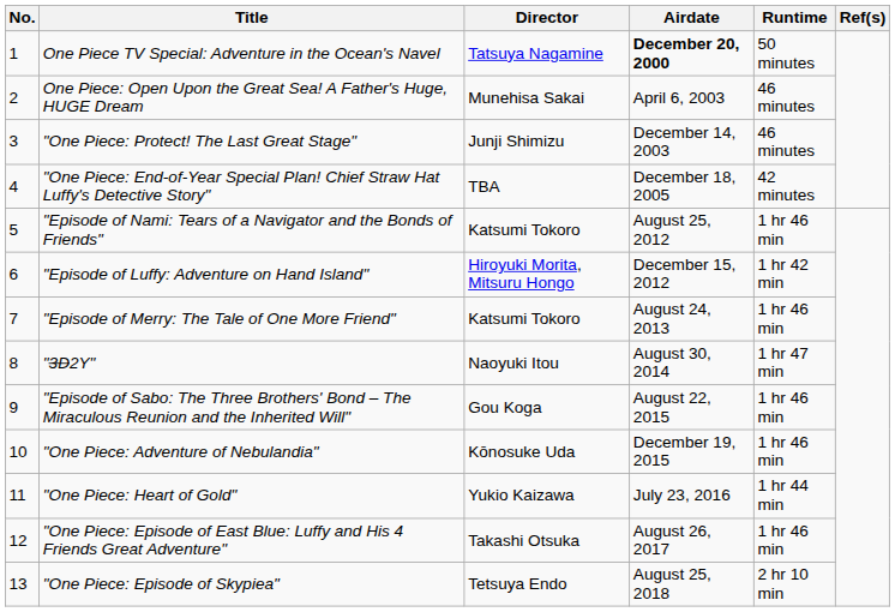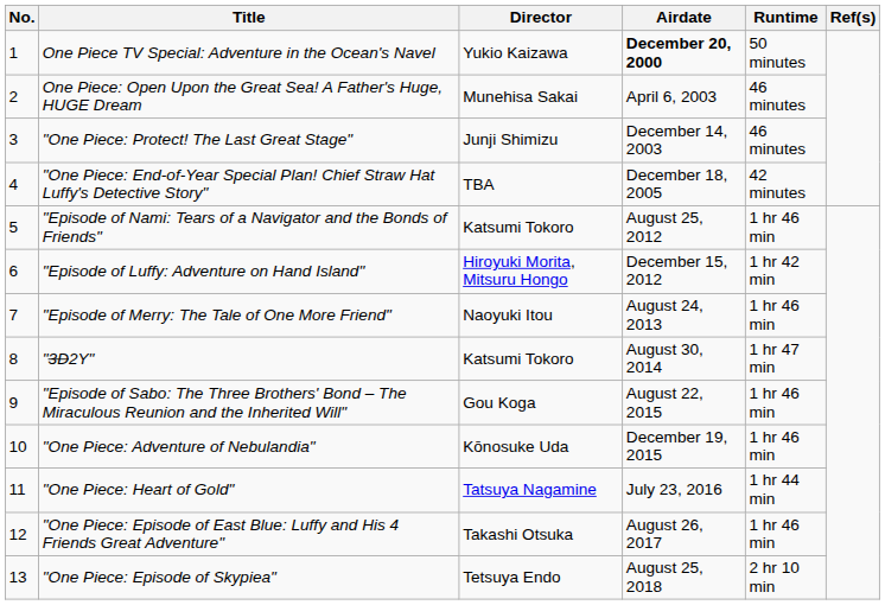One Piece TV Special: Adventure in the Ocean's Navel | Director: Tatsuya Nagamine -> Yukio Kaizawa
"Episode of Merry: The Tale of One More Friend" | Director: Katsumi Tokoro -> Naoyuki Itou
"3D2Y" | Director: Naoyuki Itou -> Katsumi Tokoro
"One Piece: Heart of Gold" | Director: Yukio Kaizawa -> Tatsuya Nagamine
